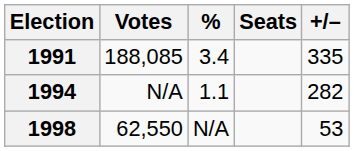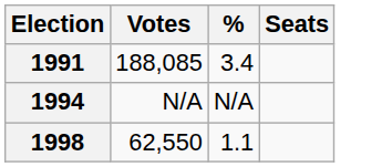- column: +/– | 335 | 282 | 53
1994 | %: 1.1 -> N/A
1998 | %: N/A -> 1.1
